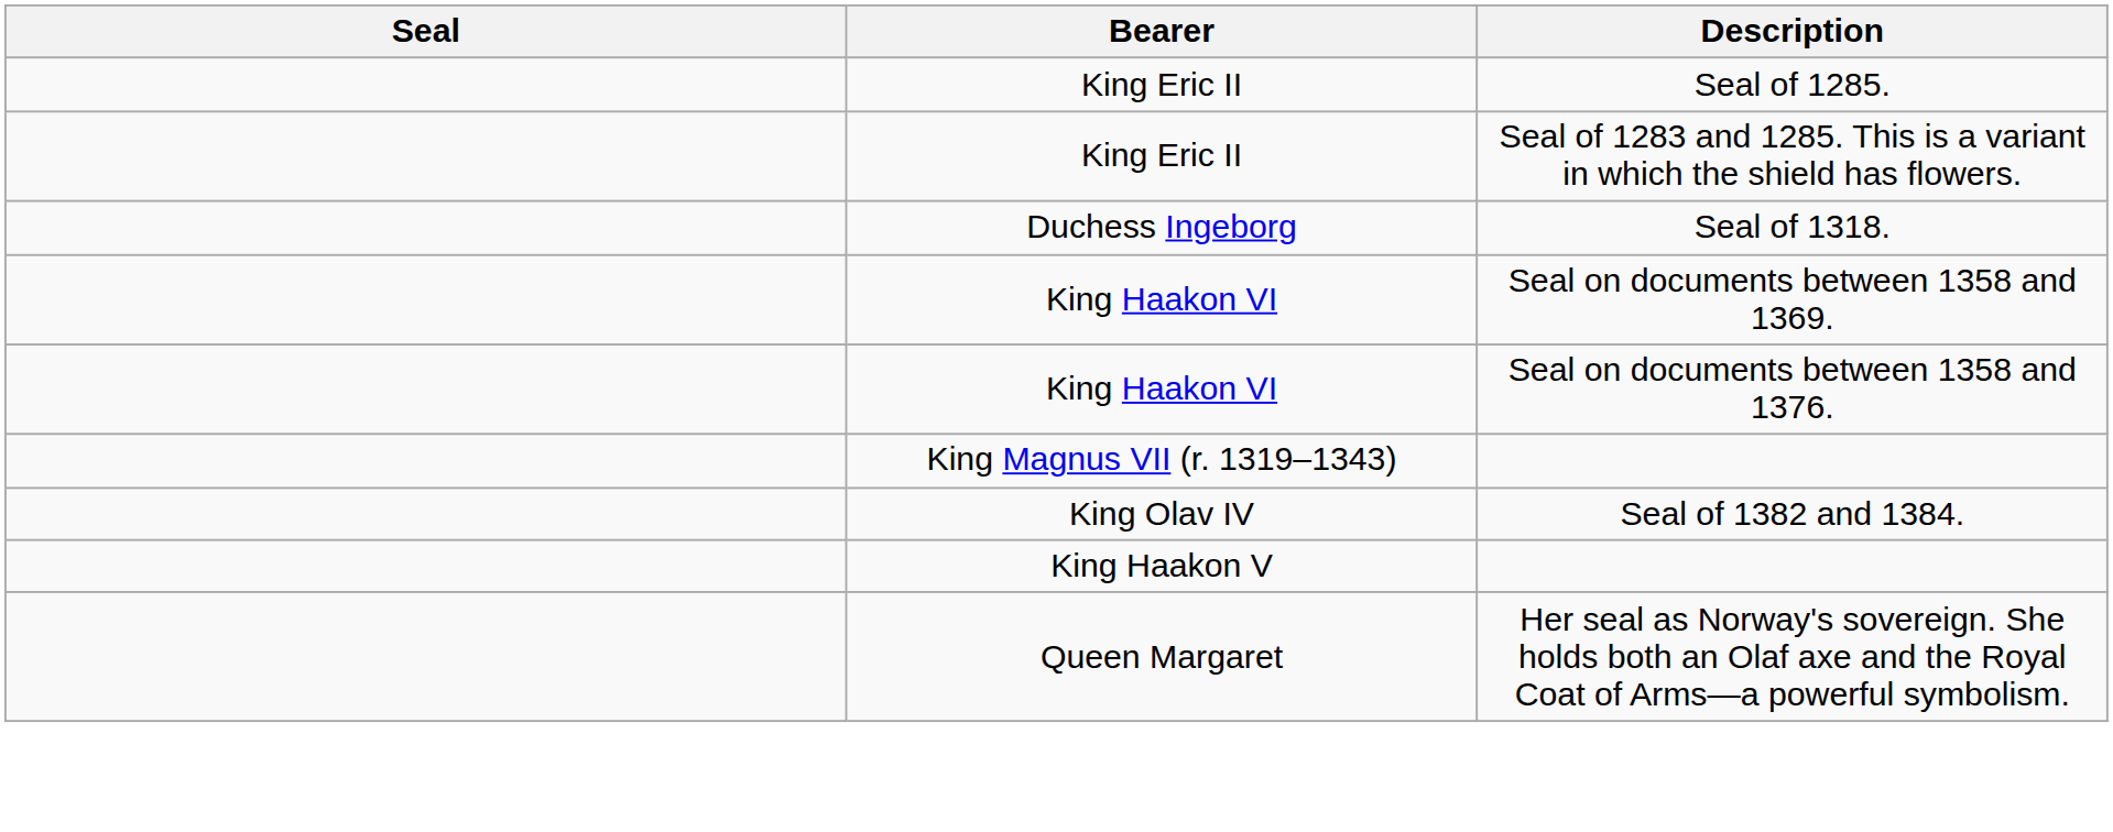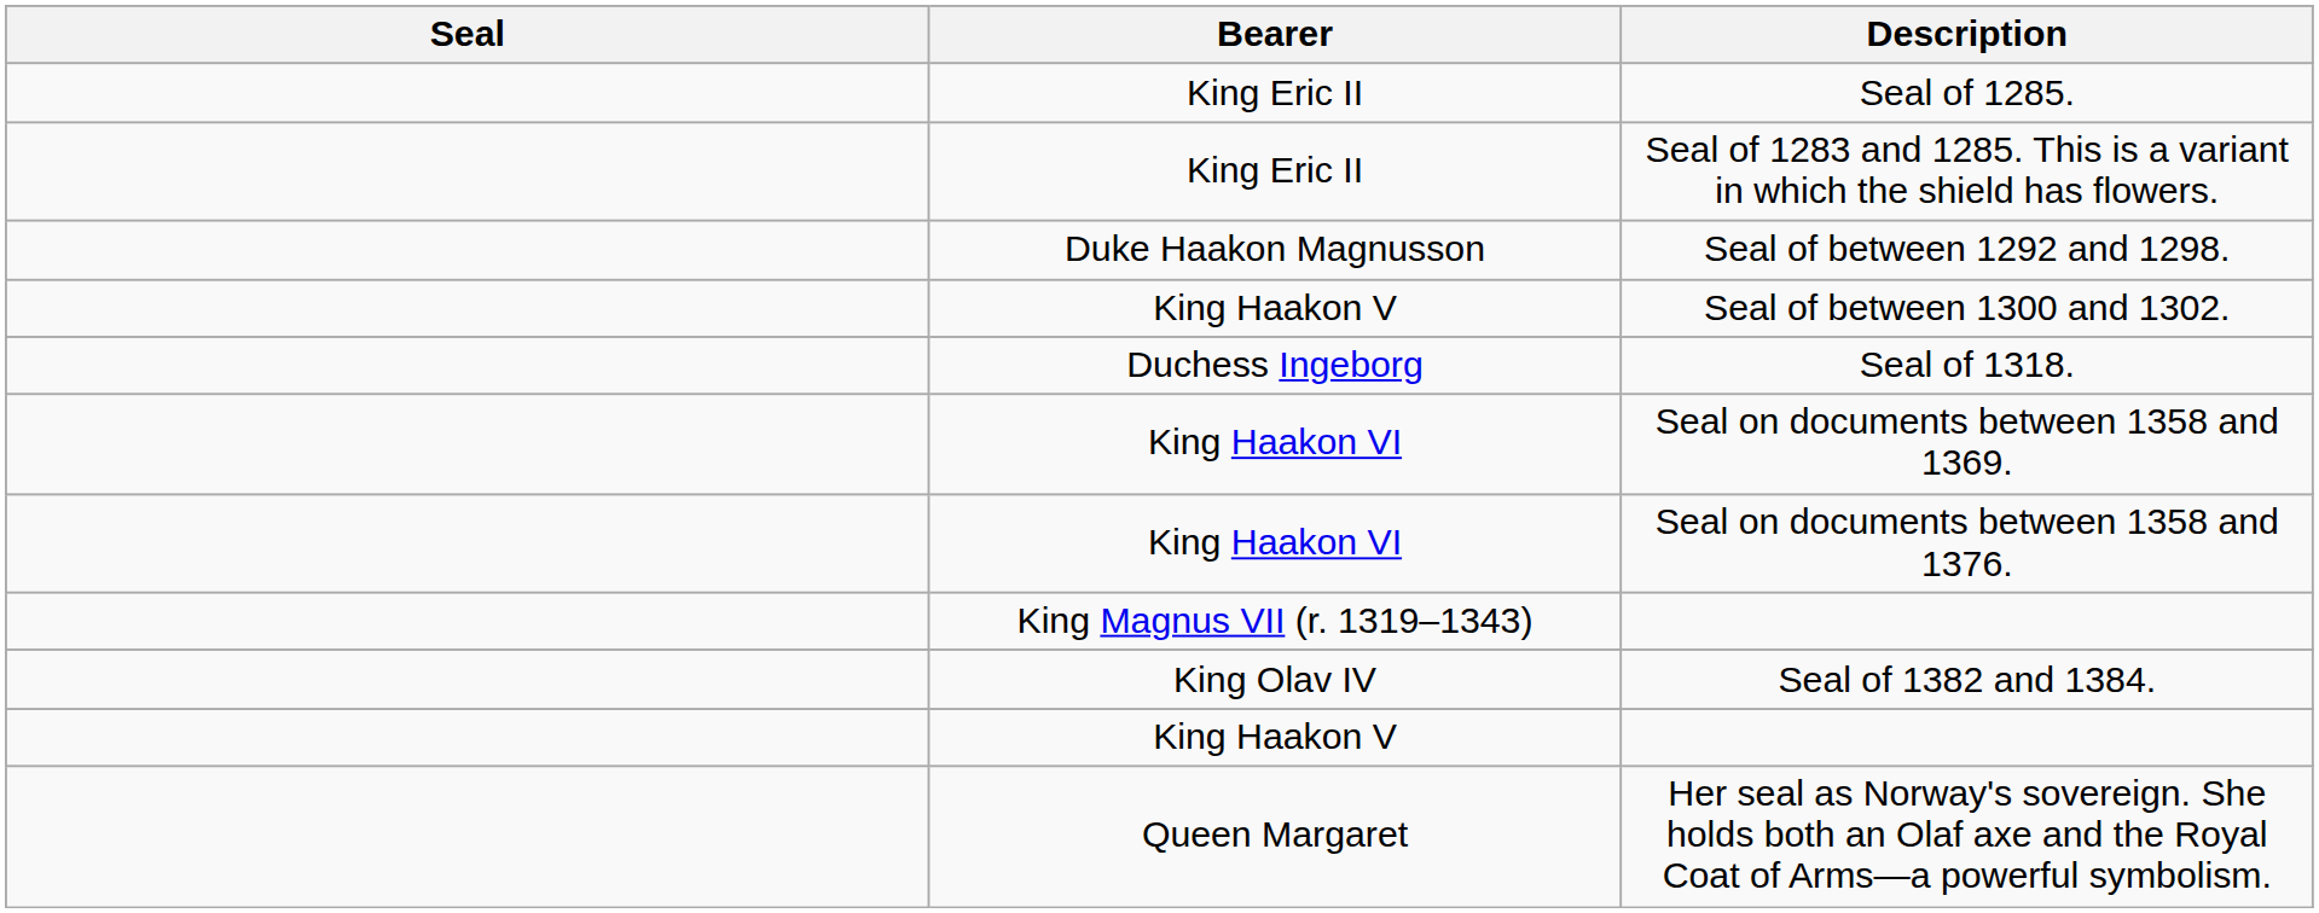+ row: Duke Haakon Magnusson | Seal of between 1292 and 1298.
+ row: King Haakon V | Seal of between 1300 and 1302.
